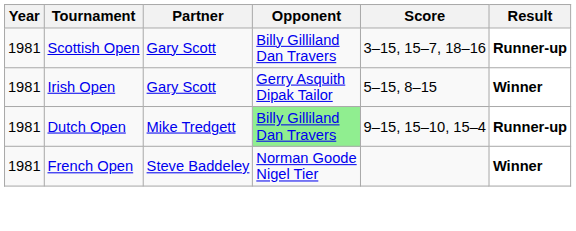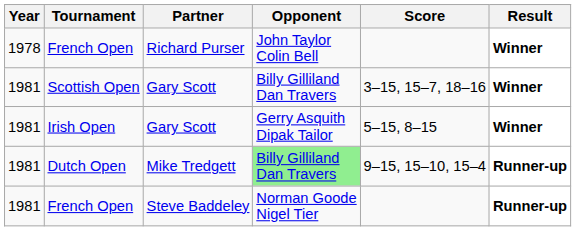+ row: 1978 | French Open | Richard Purser | John Taylor Colin Bell | Winner
Scottish Open | Result: Runner-up -> Winner
French Open / Steve Baddeley | Result: Winner -> Runner-up
